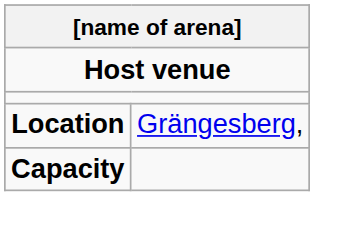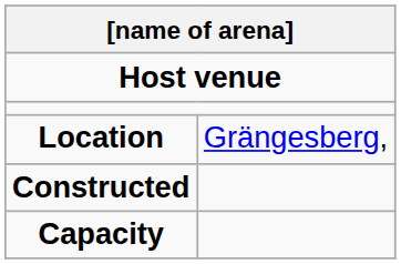+ row: Constructed
